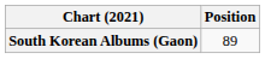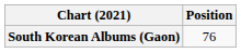South Korean Albums (Gaon) | Position: 89 -> 76
